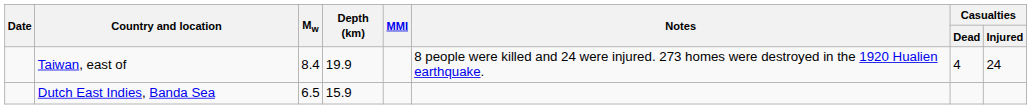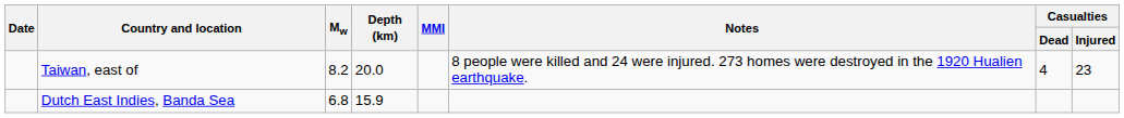Taiwan, east of | Mw: 8.4 -> 8.2
Taiwan, east of | Depth (km): 19.9 -> 20.0
Taiwan, east of | Casualties / Injured: 24 -> 23
Dutch East Indies, Banda Sea | Mw: 6.5 -> 6.8
